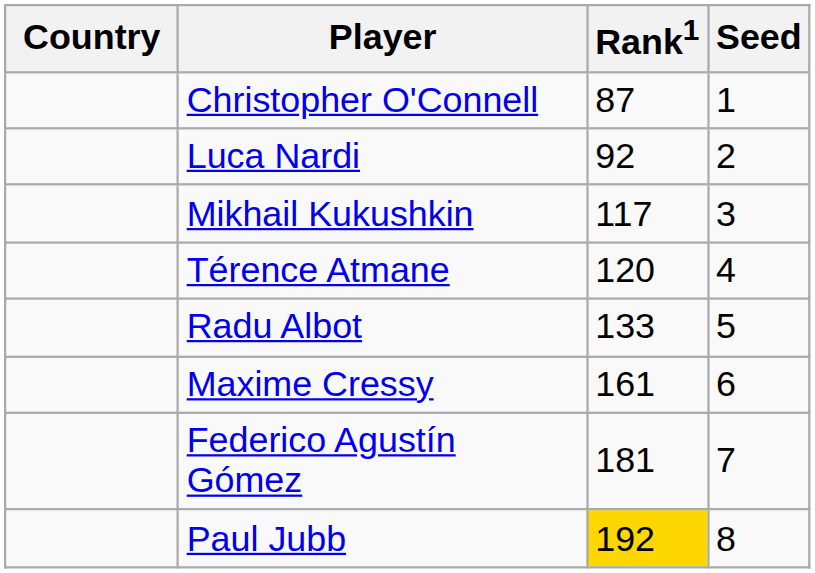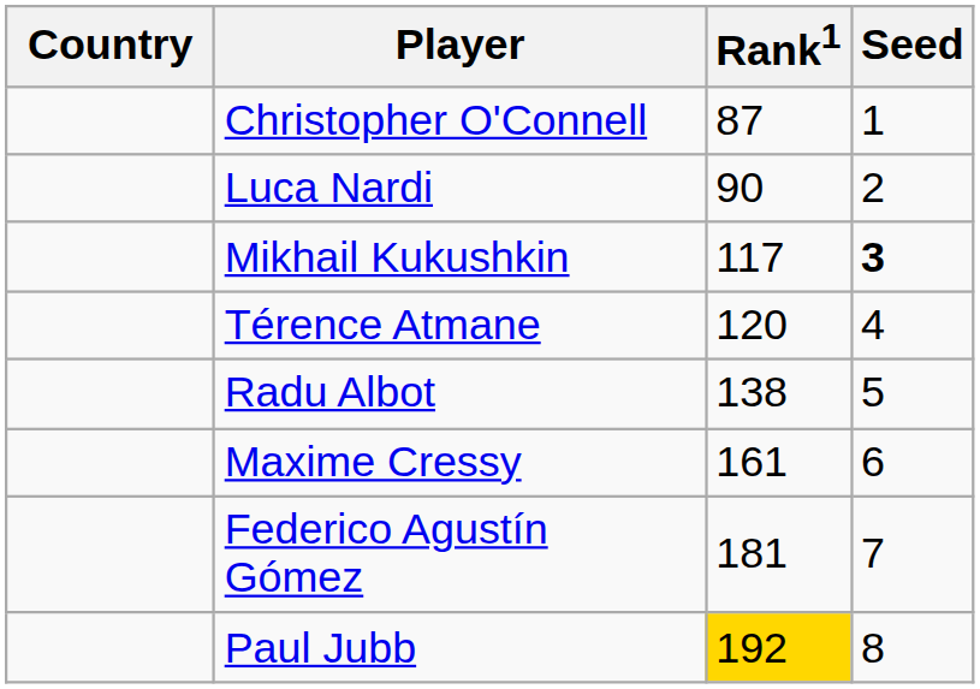Luca Nardi | Rank1: 92 -> 90
Mikhail Kukushkin | Seed: normal -> bold
Radu Albot | Rank1: 133 -> 138
